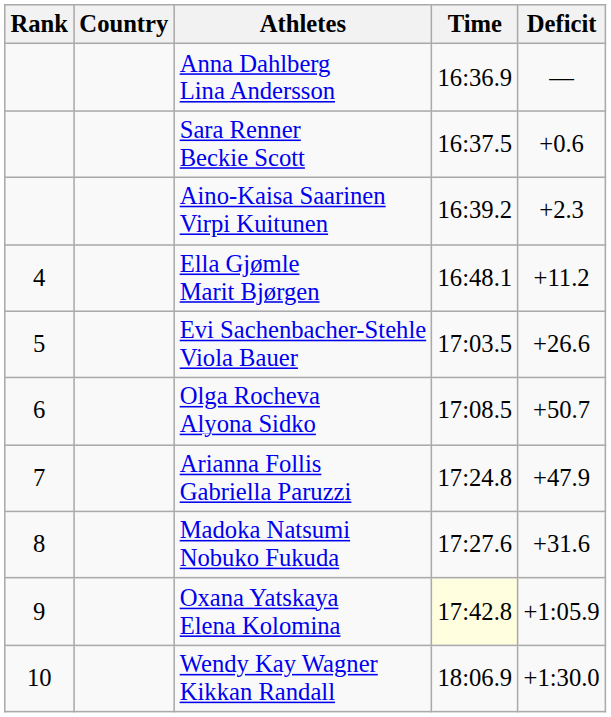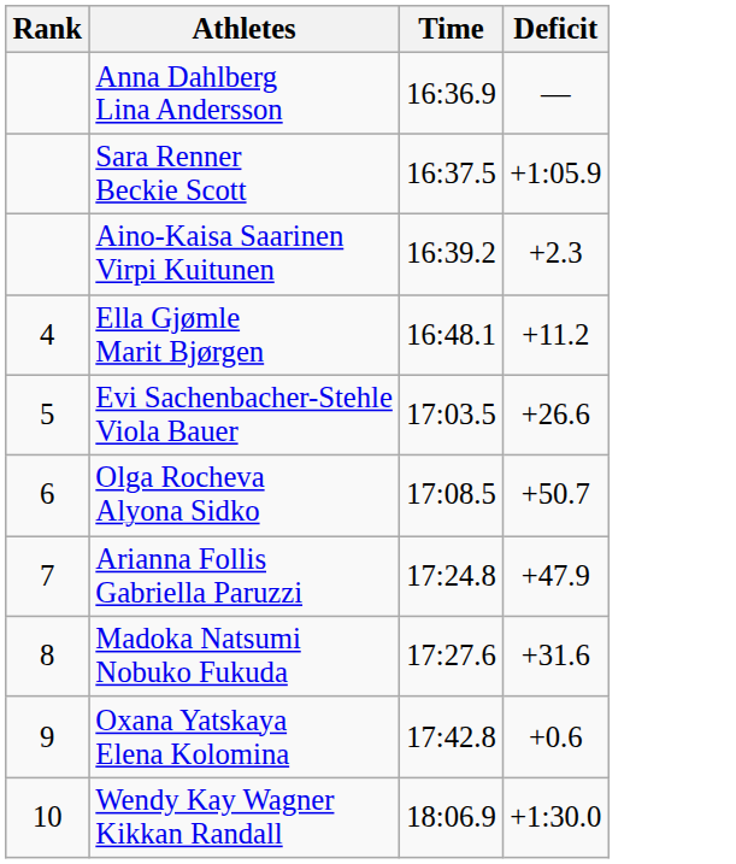- column: Country
Sara Renner Beckie Scott | Deficit: +0.6 -> +1:05.9
Oxana Yatskaya Elena Kolomina | Time: lightyellow background -> no background
Oxana Yatskaya Elena Kolomina | Deficit: +1:05.9 -> +0.6
